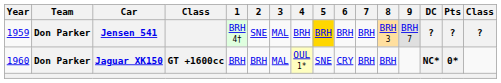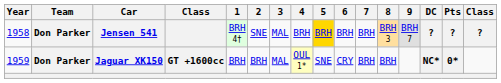Jensen 541 | Year: 1959 -> 1958
Jaguar XK150 | Year: 1960 -> 1959
